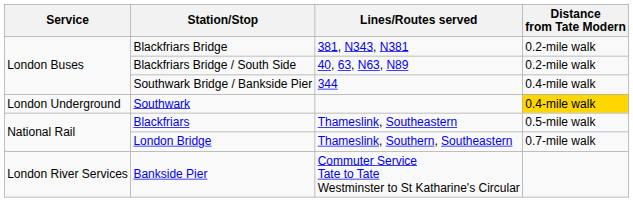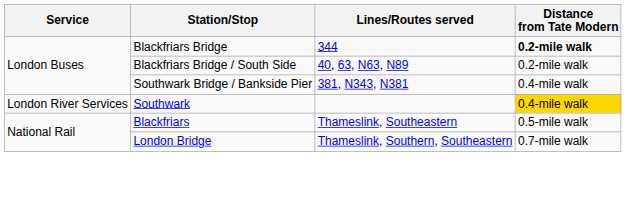Blackfriars Bridge | Lines/Routes served: 381, N343, N381 -> 344
Blackfriars Bridge | Distance from Tate Modern: normal -> bold
Southwark Bridge / Bankside Pier | Lines/Routes served: 344 -> 381, N343, N381
Southwark | Service: London Underground -> London River Services
- row: London River Services | Bankside Pier | Commuter Service Tate to Tate Westminster to St Katharine's Circular
